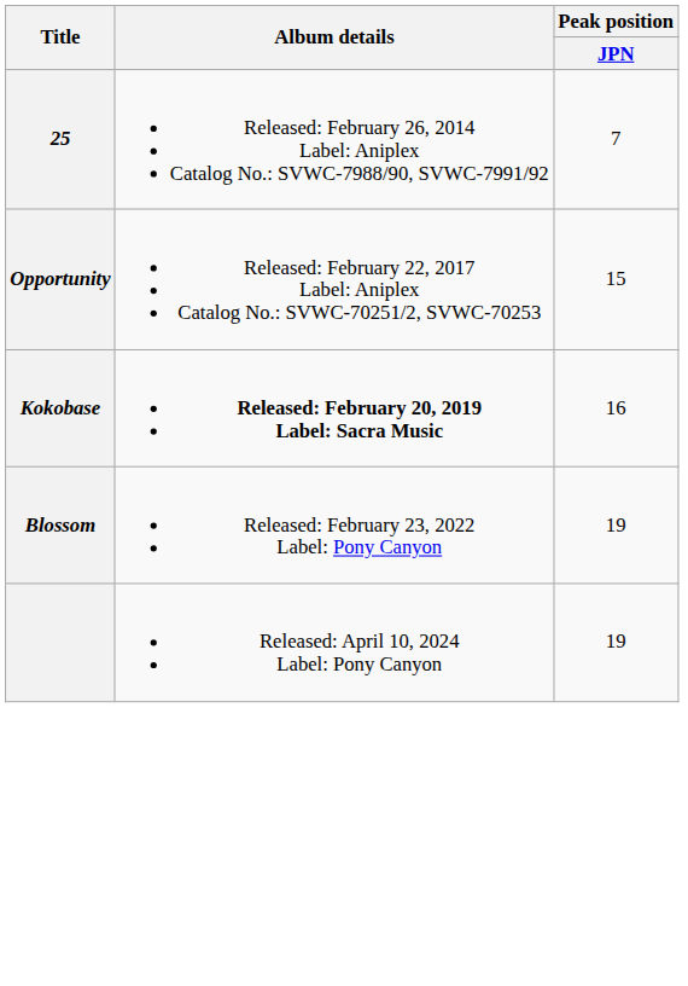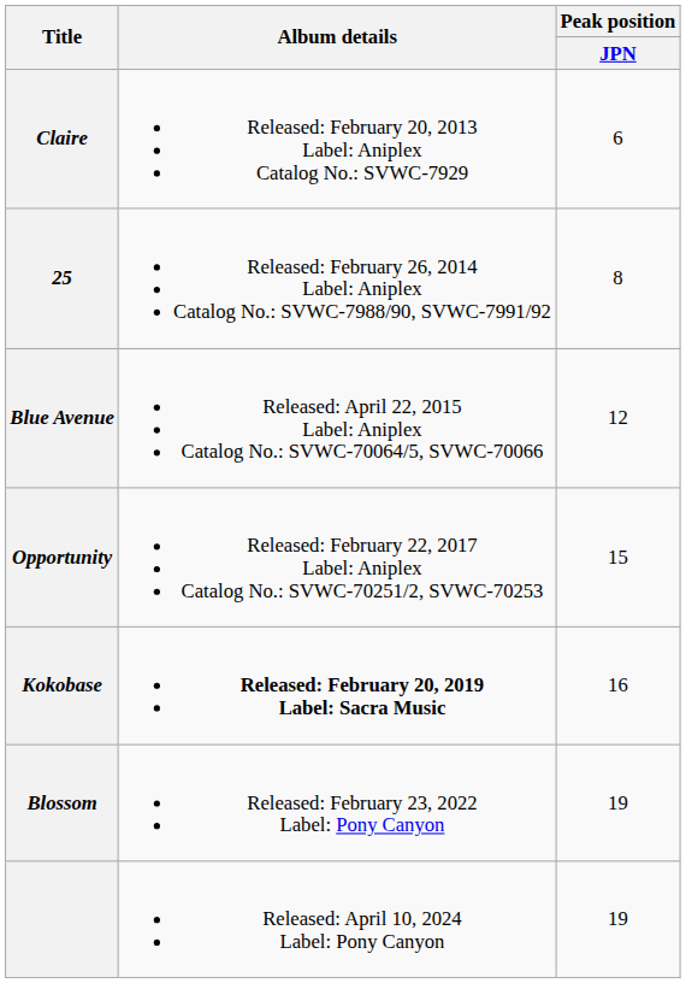+ row: Claire | Released: February 20, 2013 Label: Aniplex Catalog No.: SVWC-7929 | 6
25 | Peak position / JPN: 7 -> 8
+ row: Blue Avenue | Released: April 22, 2015 Label: Aniplex Catalog No.: SVWC-70064/5, SVWC-70066 | 12
